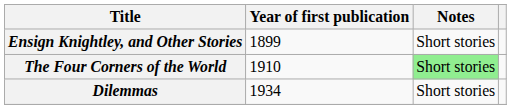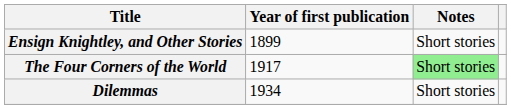The Four Corners of the World | Year of first publication: 1910 -> 1917
